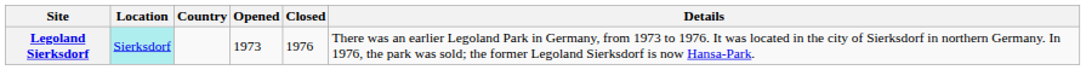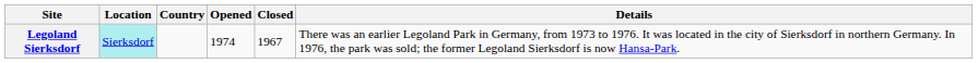Legoland Sierksdorf | Opened: 1973 -> 1974
Legoland Sierksdorf | Closed: 1976 -> 1967
